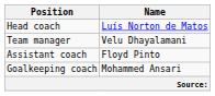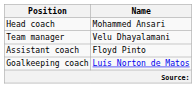Head coach | Name: Luís Norton de Matos -> Mohammed Ansari
Goalkeeping coach | Name: Mohammed Ansari -> Luís Norton de Matos
